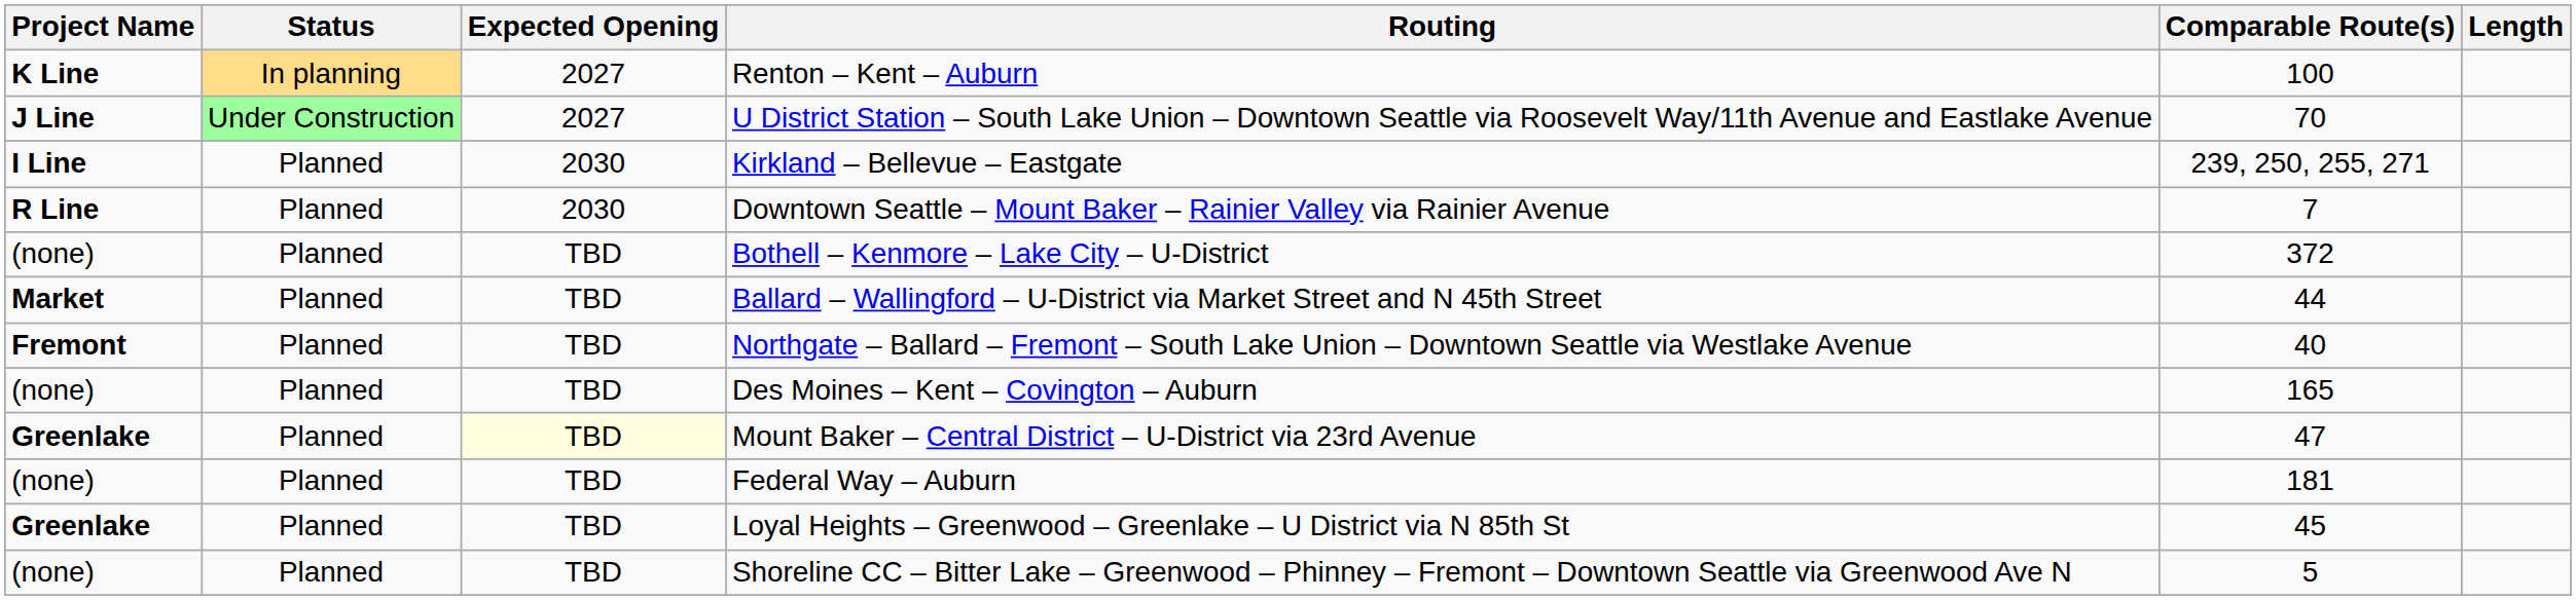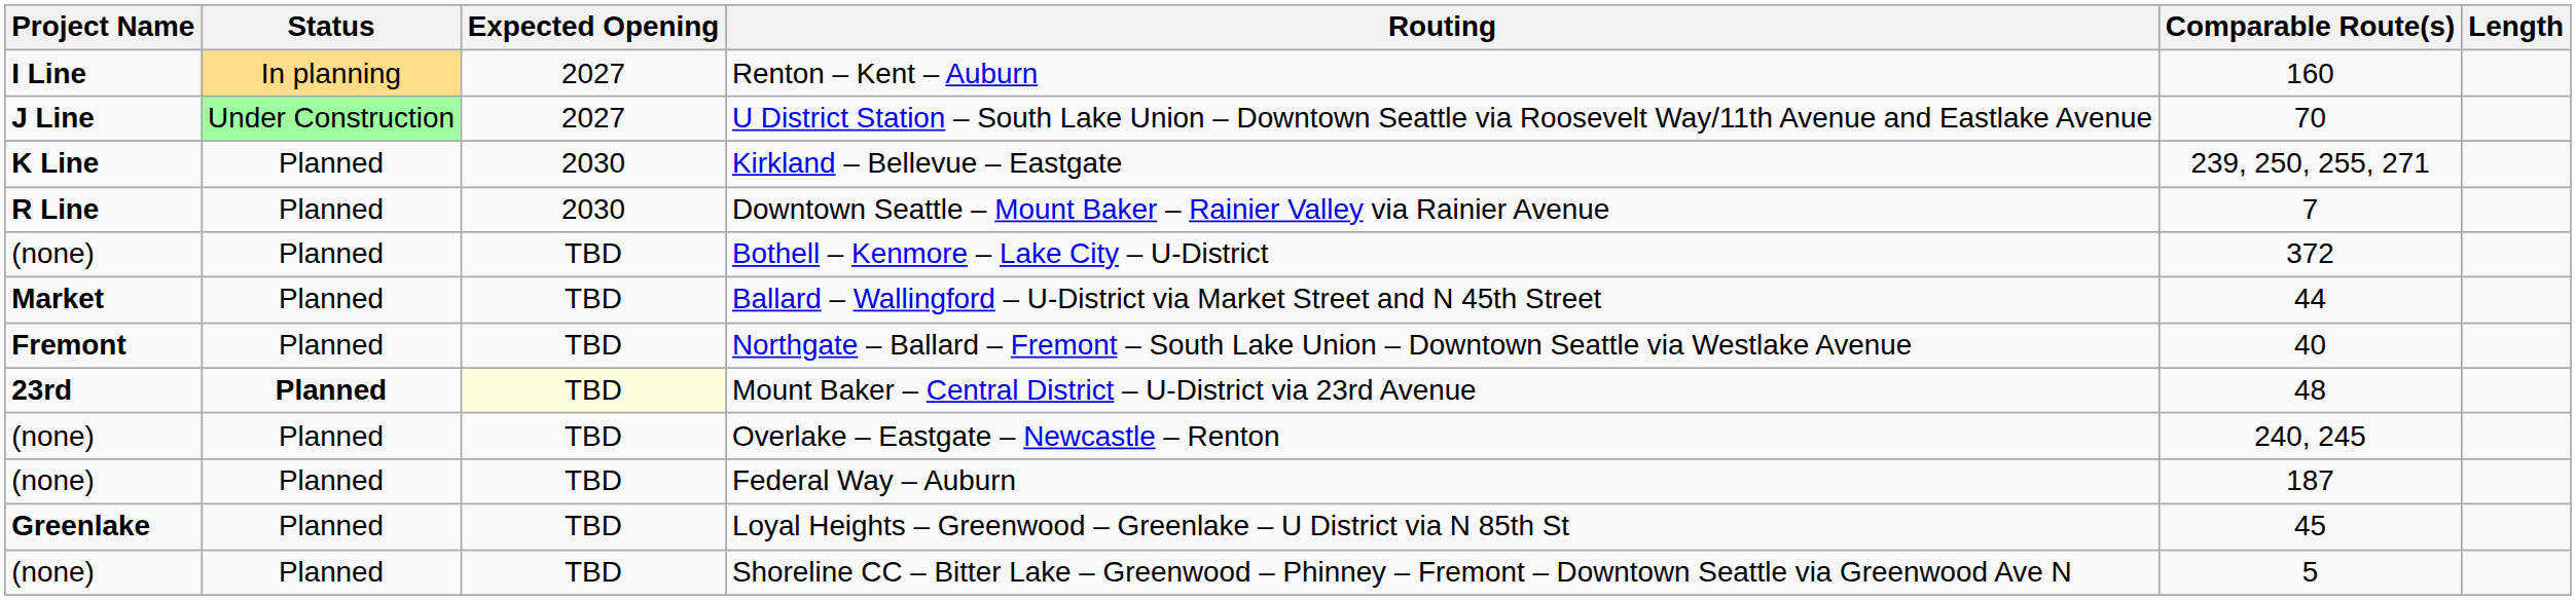Renton – Kent – Auburn | Project Name: K Line -> I Line
Renton – Kent – Auburn | Comparable Route(s): 100 -> 160
Kirkland – Bellevue – Eastgate | Project Name: I Line -> K Line
- row: (none) | Planned | TBD | Des Moines – Kent – Covington – Auburn | 165
Mount Baker – Central District – U-District via 23rd Avenue | Project Name: Greenlake -> 23rd
Mount Baker – Central District – U-District via 23rd Avenue | Status: normal -> bold
Mount Baker – Central District – U-District via 23rd Avenue | Comparable Route(s): 47 -> 48
+ row: (none) | Planned | TBD | Overlake – Eastgate – Newcastle – Renton | 240, 245
Federal Way – Auburn | Comparable Route(s): 181 -> 187
